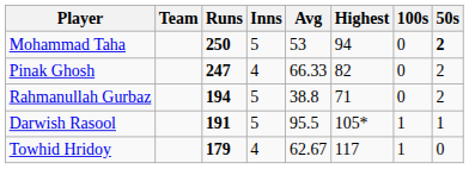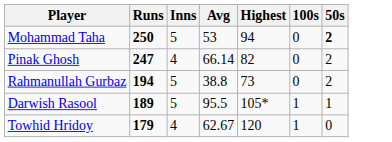- column: Team
Pinak Ghosh | Avg: 66.33 -> 66.14
Rahmanullah Gurbaz | Highest: 71 -> 73
Darwish Rasool | Runs: 191 -> 189
Towhid Hridoy | Highest: 117 -> 120
